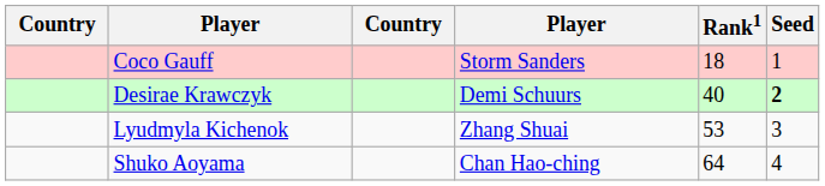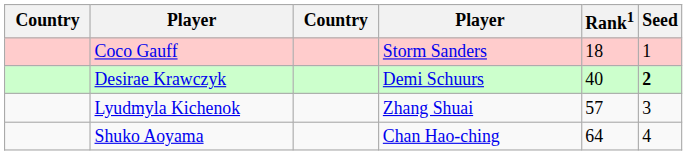Lyudmyla Kichenok | Rank1: 53 -> 57
